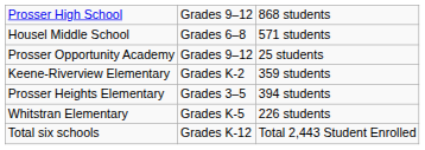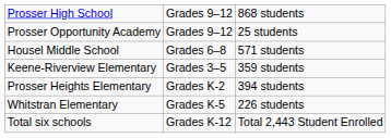rows swapped: Prosser Opportunity Academy <-> Housel Middle School
Keene-Riverview Elementary | column 2: Grades K-2 -> Grades 3–5
Prosser Heights Elementary | column 2: Grades 3–5 -> Grades K-2
